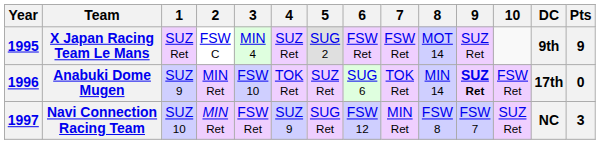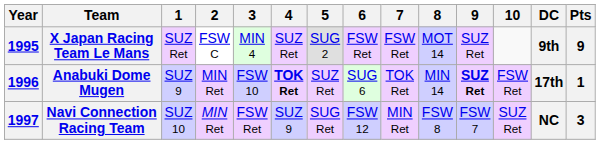Anabuki Dome Mugen | 4: normal -> bold
Anabuki Dome Mugen | Pts: 0 -> 1
